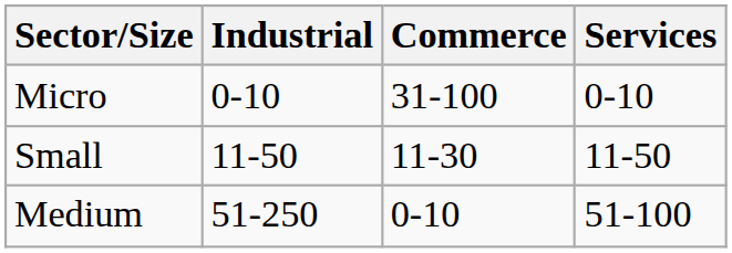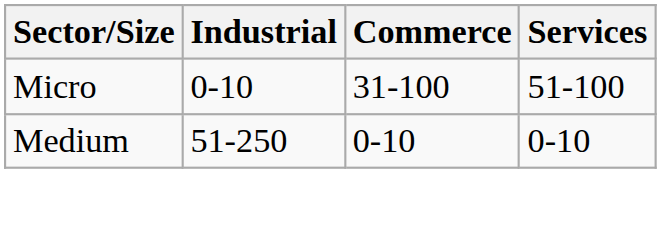Micro | Services: 0-10 -> 51-100
- row: Small | 11-50 | 11-30 | 11-50
Medium | Services: 51-100 -> 0-10
